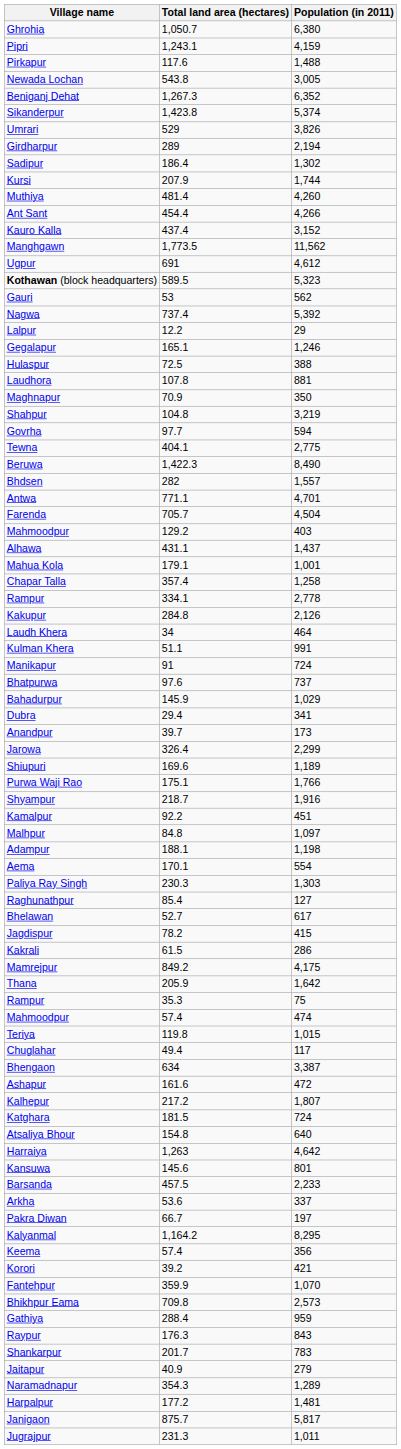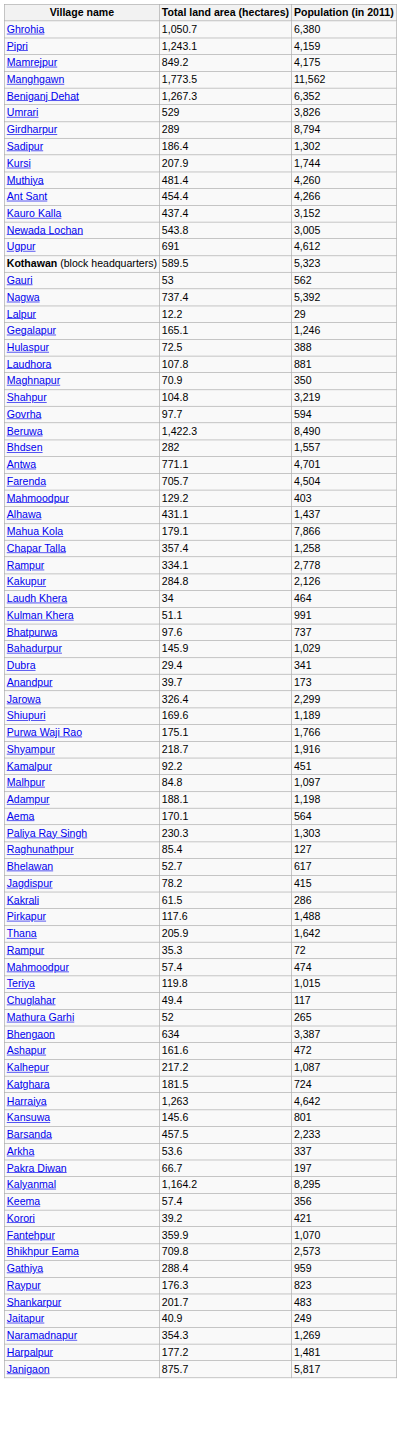rows swapped: Mamrejpur <-> Pirkapur
rows swapped: Newada Lochan <-> Manghgawn
- row: Sikanderpur | 1,423.8 | 5,374
Girdharpur | Population (in 2011): 2,194 -> 8,794
- row: Tewna | 404.1 | 2,775
Mahua Kola | Population (in 2011): 1,001 -> 7,866
- row: Manikapur | 91 | 724
Aema | Population (in 2011): 554 -> 564
Rampur / 35.3 | Population (in 2011): 75 -> 72
+ row: Mathura Garhi | 52 | 265
Kalhepur | Population (in 2011): 1,807 -> 1,087
- row: Atsaliya Bhour | 154.8 | 640
Raypur | Population (in 2011): 843 -> 823
Shankarpur | Population (in 2011): 783 -> 483
Jaitapur | Population (in 2011): 279 -> 249
Naramadnapur | Population (in 2011): 1,289 -> 1,269
- row: Jugrajpur | 231.3 | 1,011
